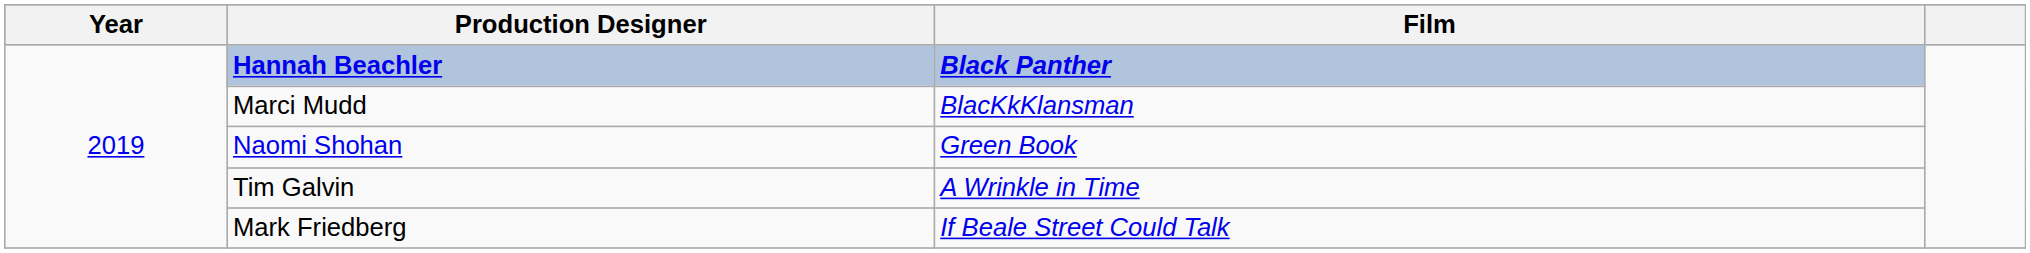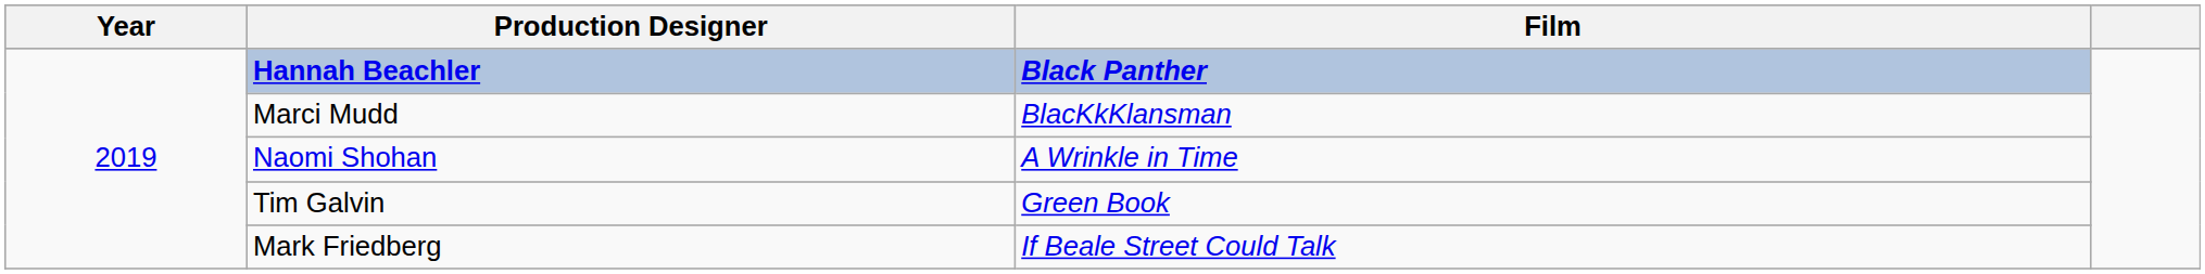Naomi Shohan | Film: Green Book -> A Wrinkle in Time
Tim Galvin | Film: A Wrinkle in Time -> Green Book
